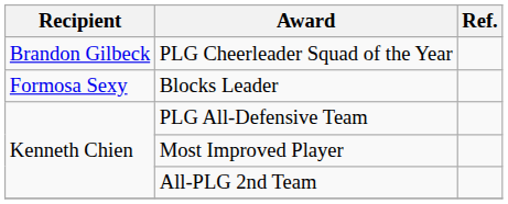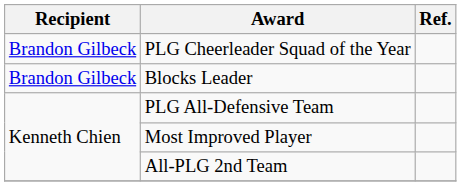Blocks Leader | Recipient: Formosa Sexy -> Brandon Gilbeck
